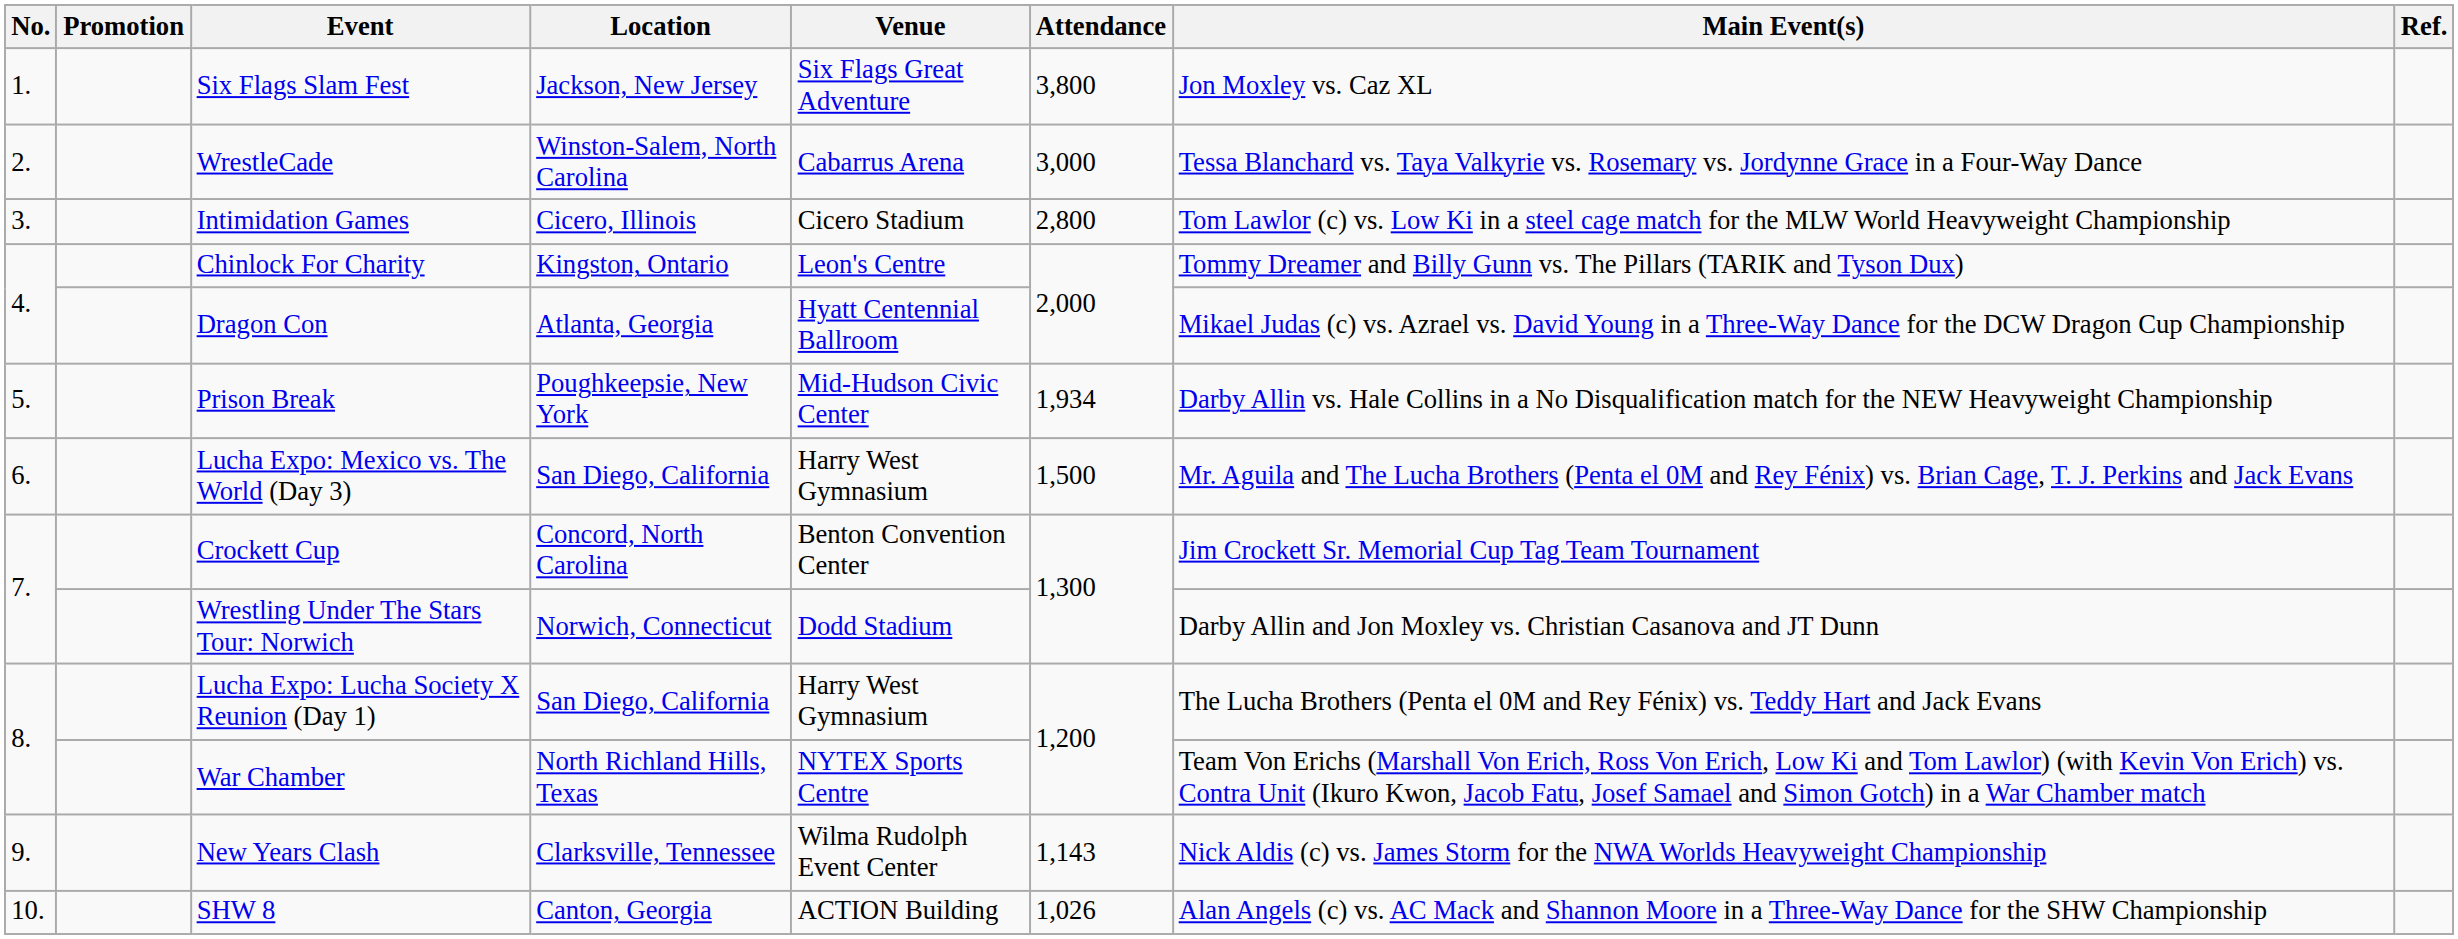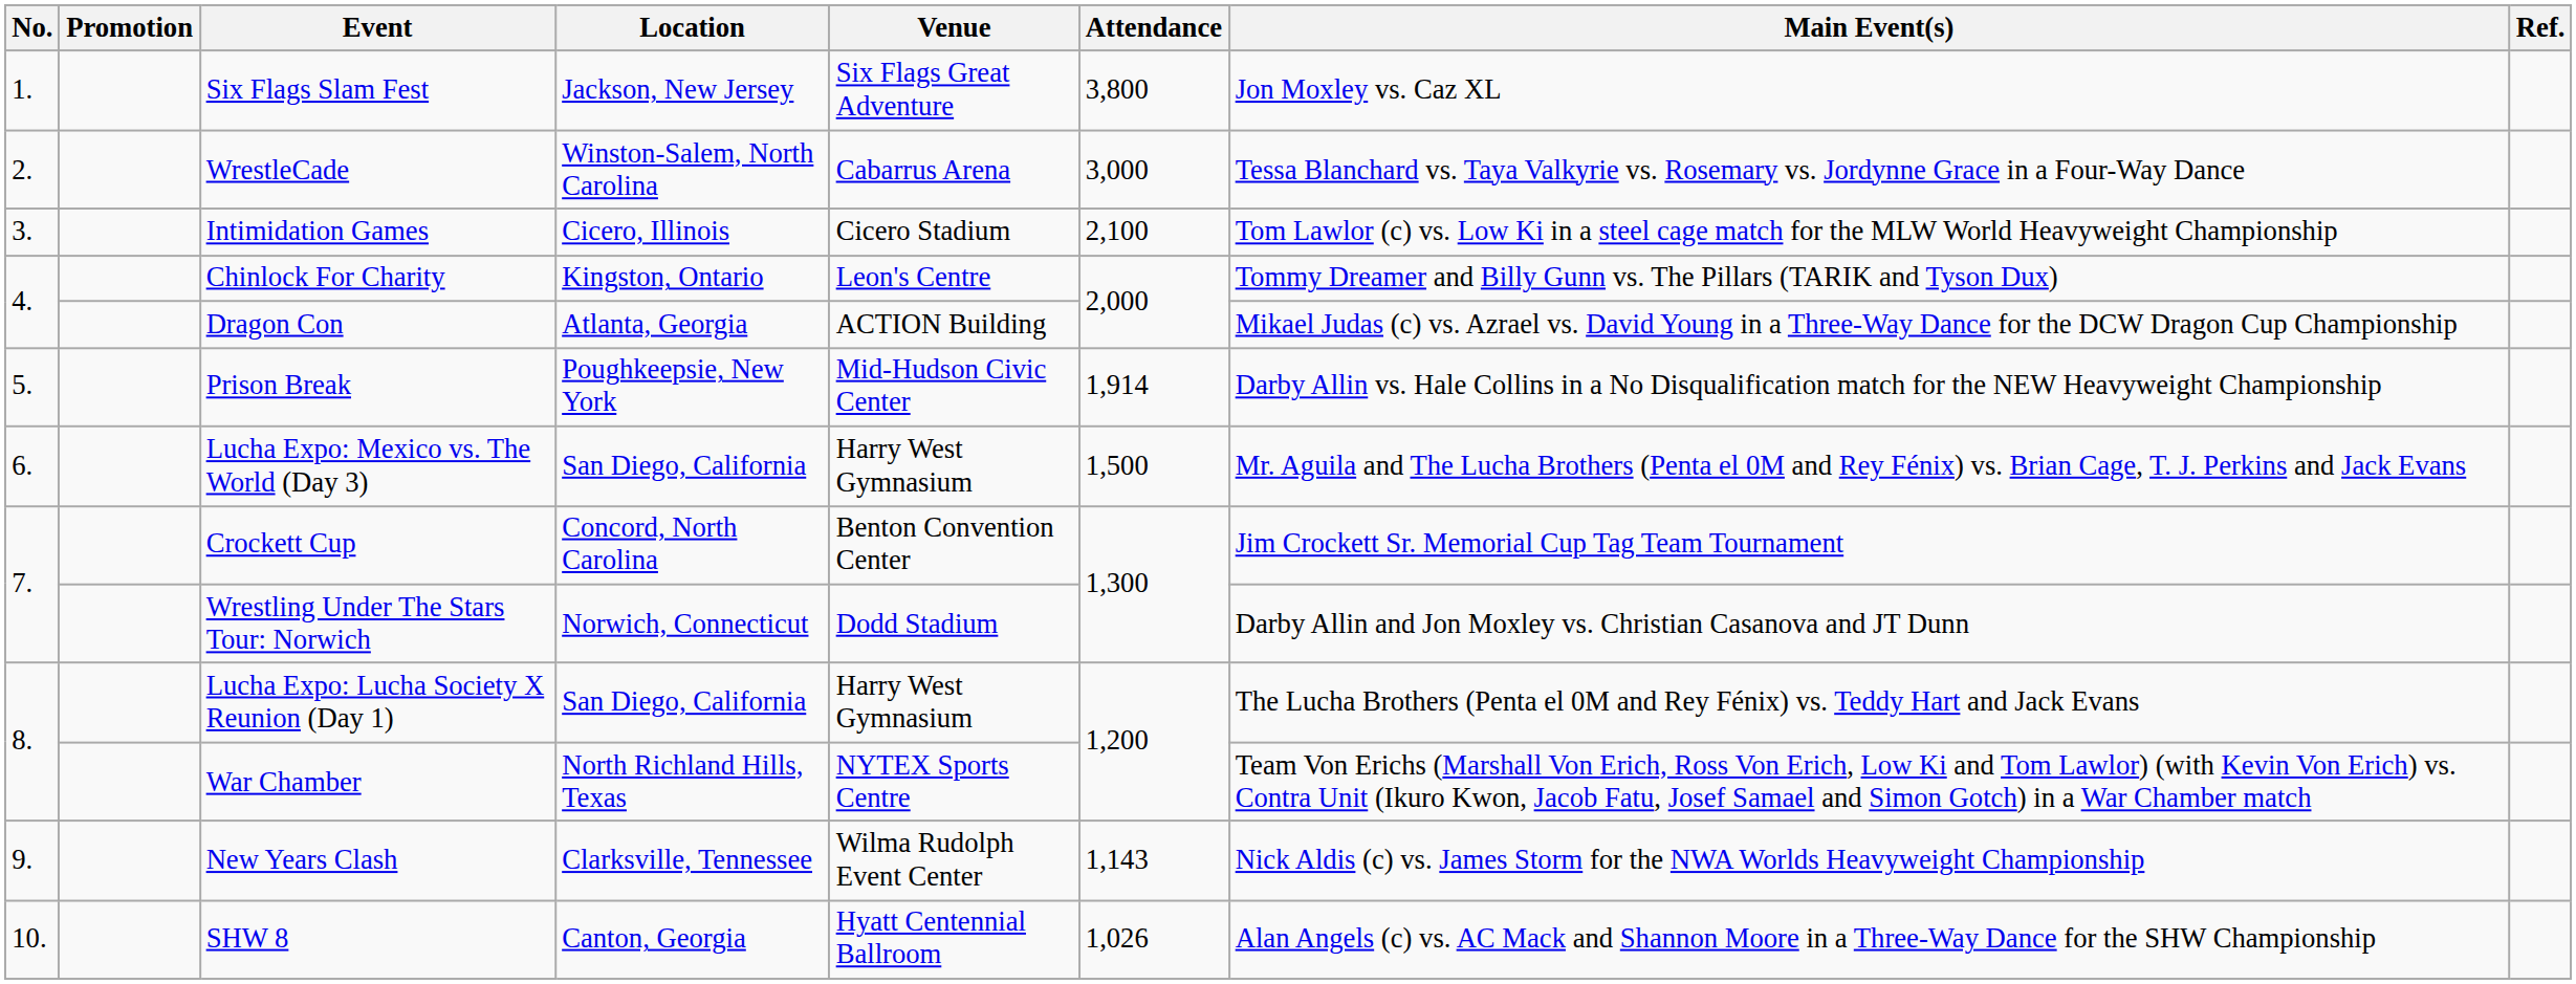Intimidation Games | Attendance: 2,800 -> 2,100
Dragon Con | Venue: Hyatt Centennial Ballroom -> ACTION Building
Prison Break | Attendance: 1,934 -> 1,914
SHW 8 | Venue: ACTION Building -> Hyatt Centennial Ballroom
